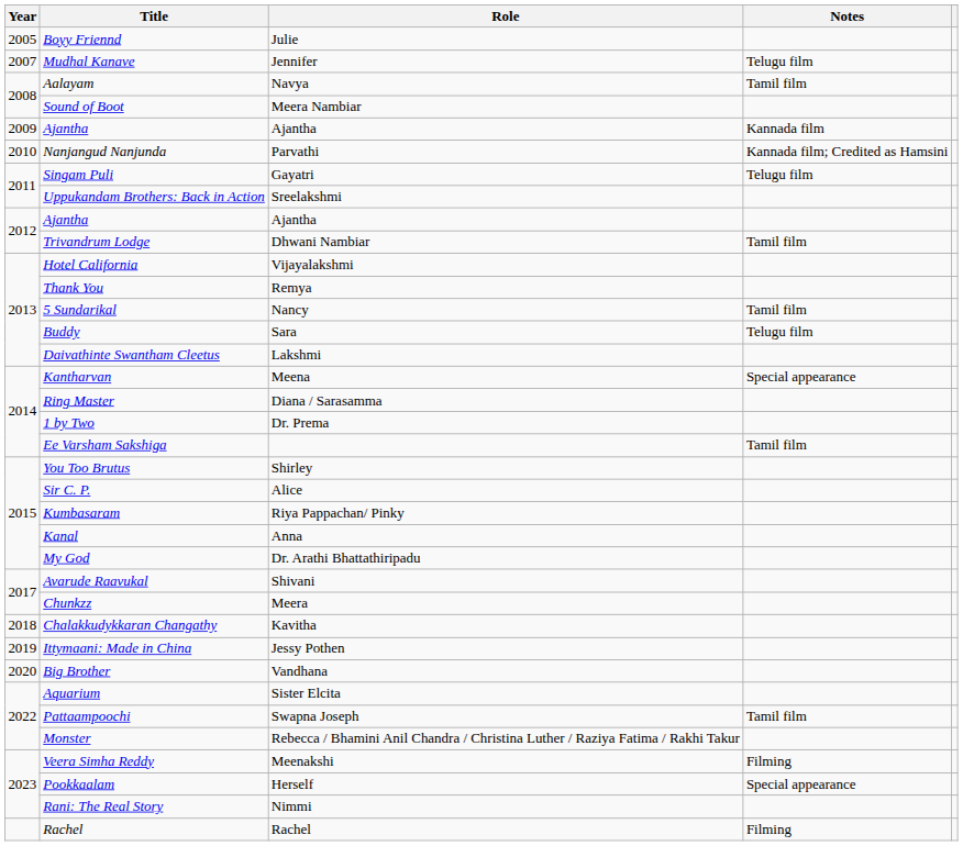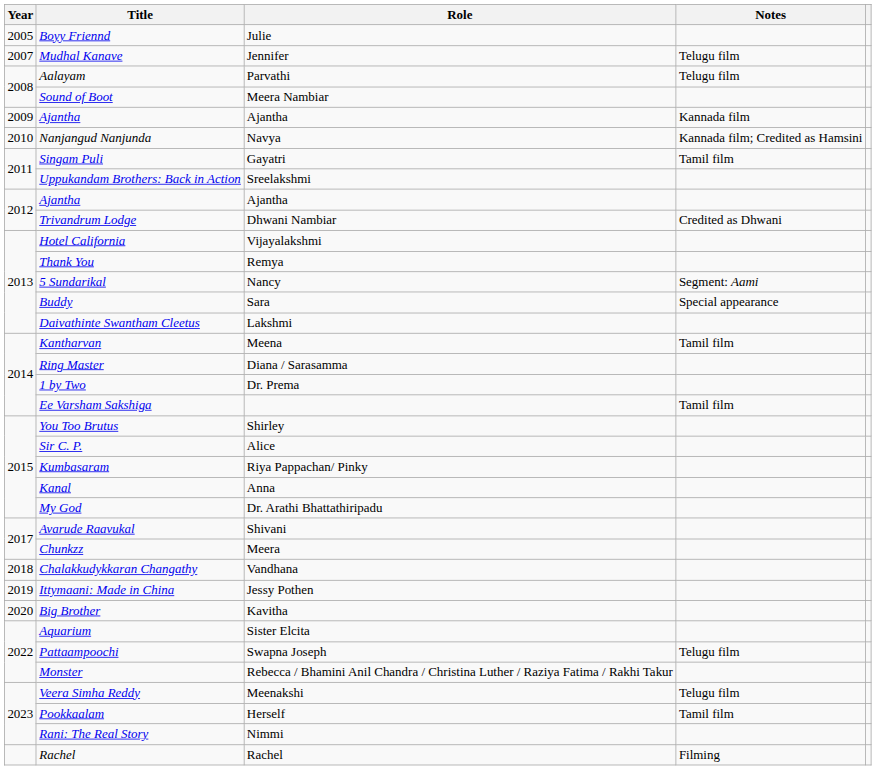Aalayam | Role: Navya -> Parvathi
Aalayam | Notes: Tamil film -> Telugu film
Nanjangud Nanjunda | Role: Parvathi -> Navya
Singam Puli | Notes: Telugu film -> Tamil film
Trivandrum Lodge | Notes: Tamil film -> Credited as Dhwani
5 Sundarikal | Notes: Tamil film -> Segment: Aami
Buddy | Notes: Telugu film -> Special appearance
Kantharvan | Notes: Special appearance -> Tamil film
Chalakkudykkaran Changathy | Role: Kavitha -> Vandhana
Big Brother | Role: Vandhana -> Kavitha
Pattaampoochi | Notes: Tamil film -> Telugu film
Veera Simha Reddy | Notes: Filming -> Telugu film
Pookkaalam | Notes: Special appearance -> Tamil film
